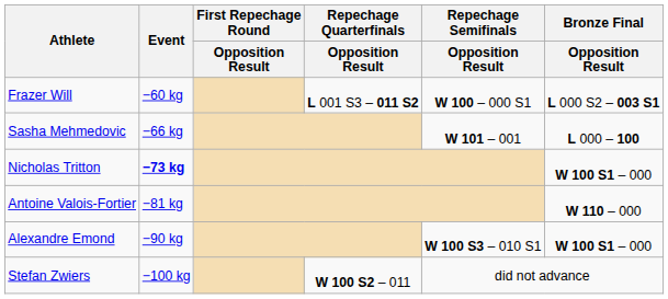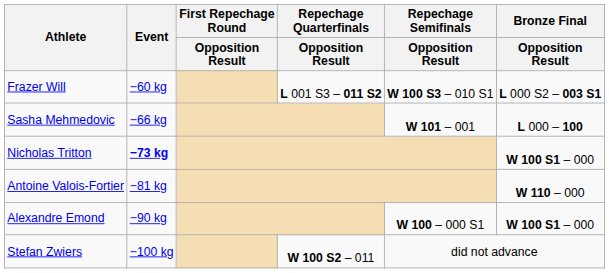Frazer Will | Repechage Semifinals / Opposition Result: W 100 – 000 S1 -> W 100 S3 – 010 S1
Alexandre Emond | Repechage Semifinals / Opposition Result: W 100 S3 – 010 S1 -> W 100 – 000 S1
